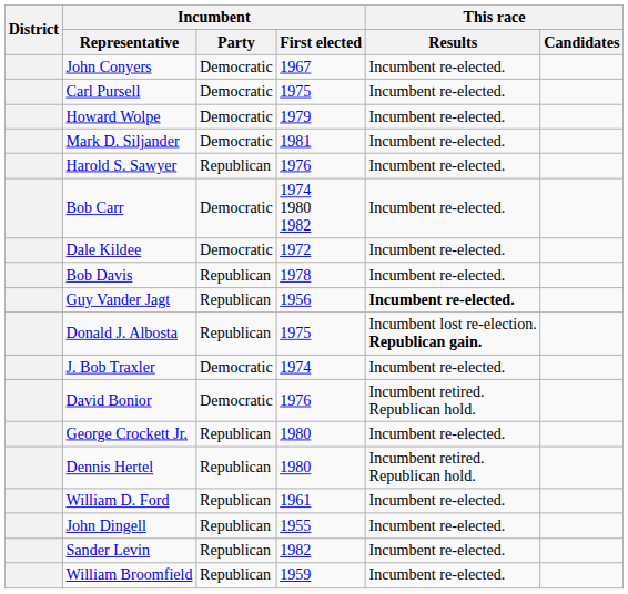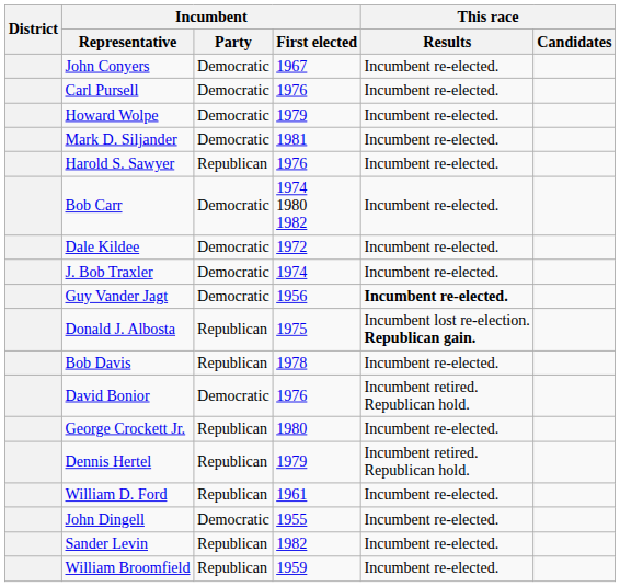Carl Pursell | Incumbent / First elected: 1975 -> 1976
rows swapped: J. Bob Traxler <-> Bob Davis
Guy Vander Jagt | Incumbent / Party: Republican -> Democratic
Dennis Hertel | Incumbent / First elected: 1980 -> 1979
John Dingell | Incumbent / Party: Republican -> Democratic
